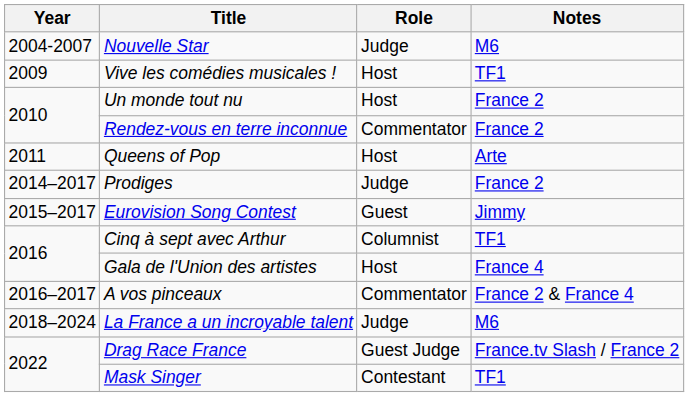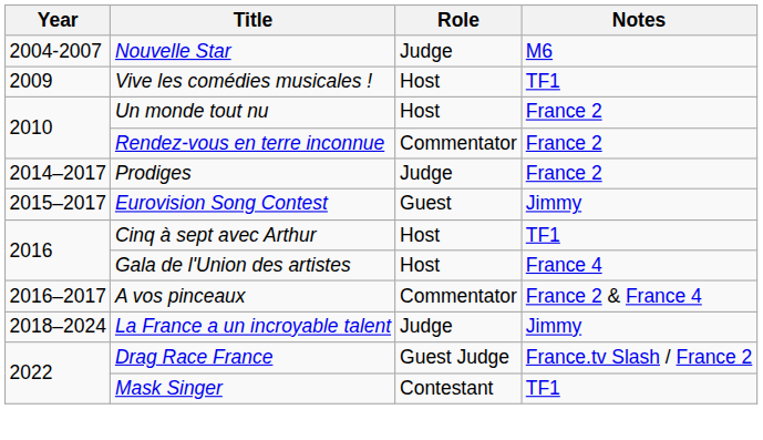- row: 2011 | Queens of Pop | Host | Arte
Cinq à sept avec Arthur | Role: Columnist -> Host
La France a un incroyable talent | Notes: M6 -> Jimmy
